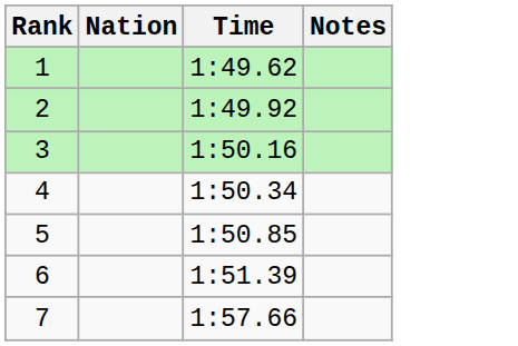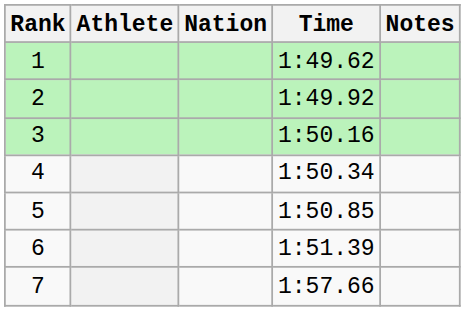+ column: Athlete
